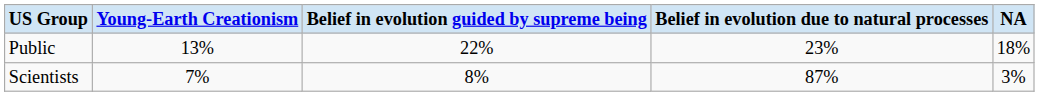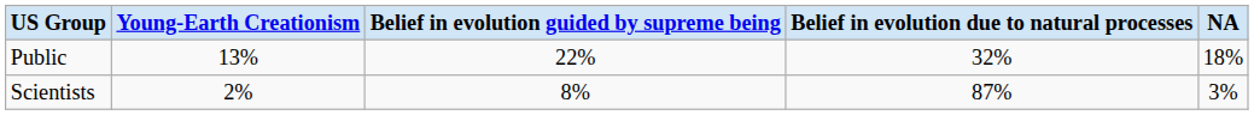Public | Belief in evolution due to natural processes: 23% -> 32%
Scientists | Young-Earth Creationism: 7% -> 2%
